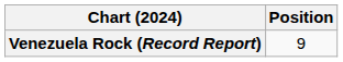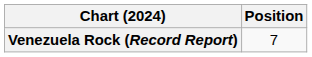Venezuela Rock (Record Report) | Position: 9 -> 7
